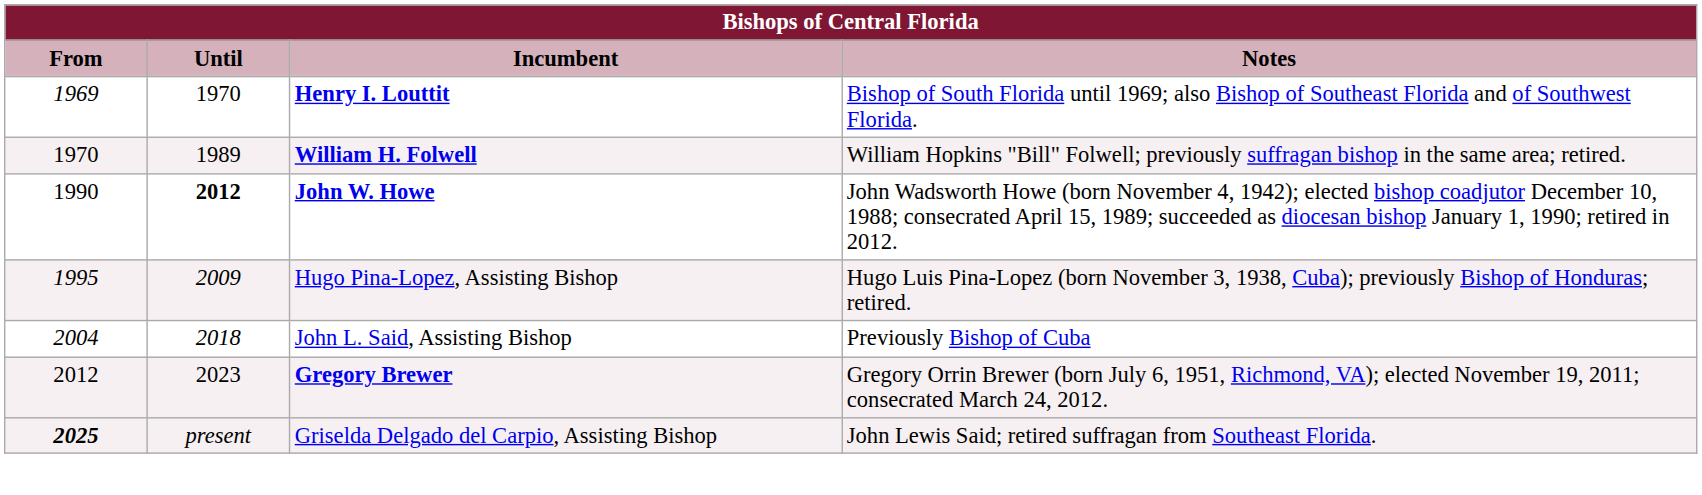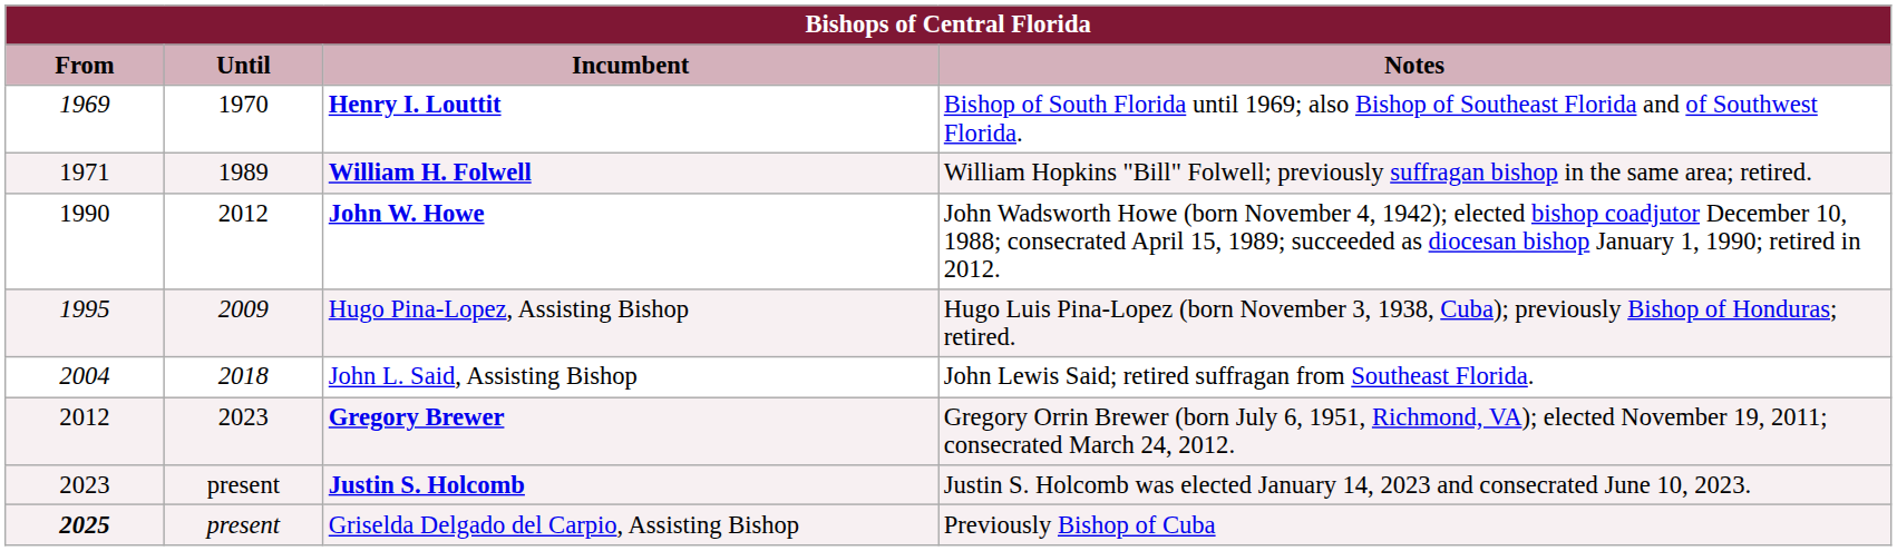William H. Folwell | From: 1970 -> 1971
John W. Howe | Until: bold -> normal
John L. Said, Assisting Bishop | Notes: Previously Bishop of Cuba -> John Lewis Said; retired suffragan from Southeast Florida.
+ row: 2023 | present | Justin S. Holcomb | Justin S. Holcomb was elected January 14, 2023 and consecrated June 10, 2023.
Griselda Delgado del Carpio, Assisting Bishop | Notes: John Lewis Said; retired suffragan from Southeast Florida. -> Previously Bishop of Cuba
